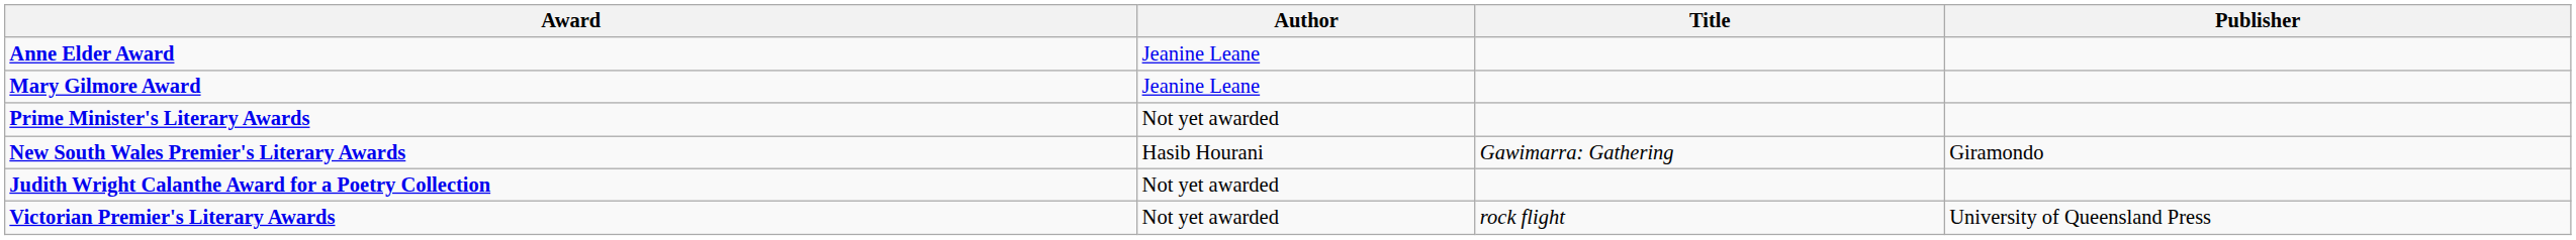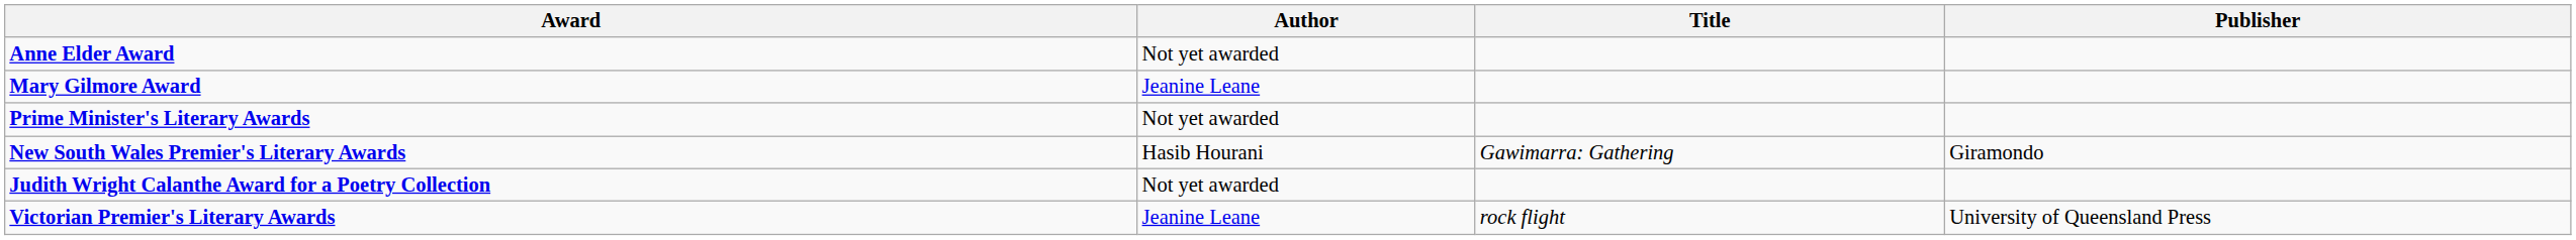Anne Elder Award | Author: Jeanine Leane -> Not yet awarded
Victorian Premier's Literary Awards | Author: Not yet awarded -> Jeanine Leane
